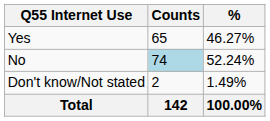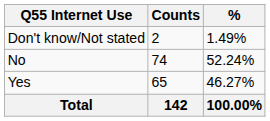rows swapped: Yes <-> Don't know/Not stated
No | Counts: lightblue background -> no background
